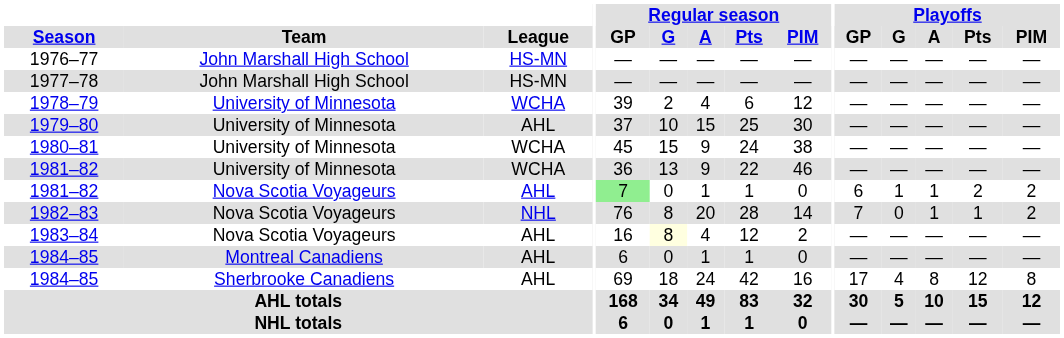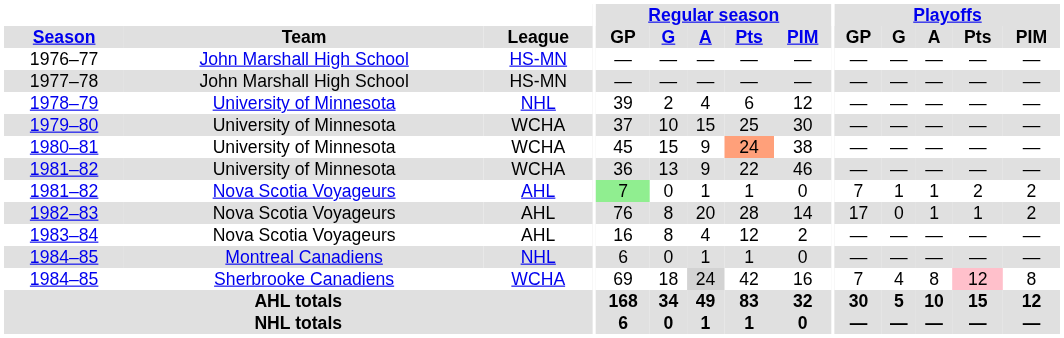1978–79 | League: WCHA -> NHL
1979–80 | League: AHL -> WCHA
1980–81 | Regular season / Pts: no background -> lightsalmon background
1981–82 / Nova Scotia Voyageurs | Playoffs / GP: 6 -> 7
1982–83 | League: NHL -> AHL
1982–83 | Playoffs / GP: 7 -> 17
1983–84 | Regular season / G: lightyellow background -> no background
1984–85 / Montreal Canadiens | League: AHL -> NHL
1984–85 / Sherbrooke Canadiens | League: AHL -> WCHA
1984–85 / Sherbrooke Canadiens | Regular season / A: no background -> lightgrey background
1984–85 / Sherbrooke Canadiens | Playoffs / GP: 17 -> 7
1984–85 / Sherbrooke Canadiens | Playoffs / Pts: no background -> pink background
